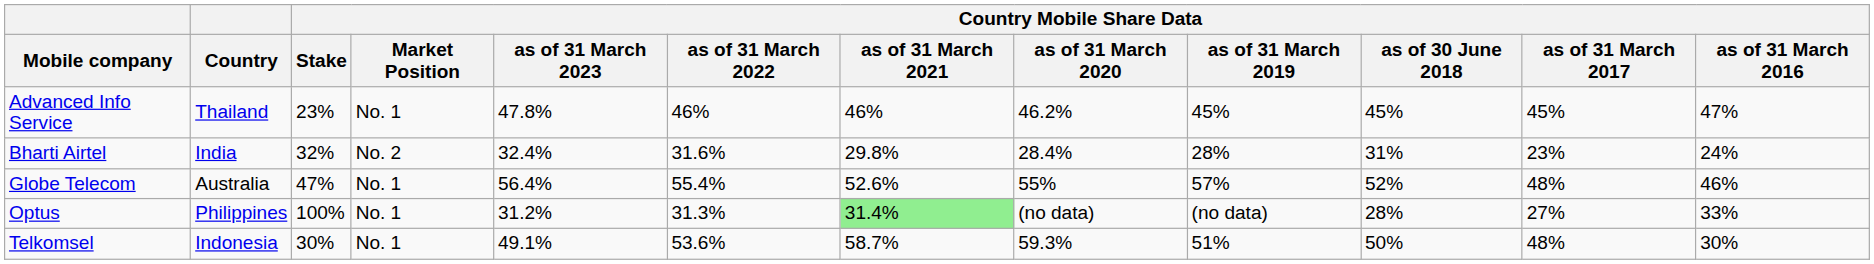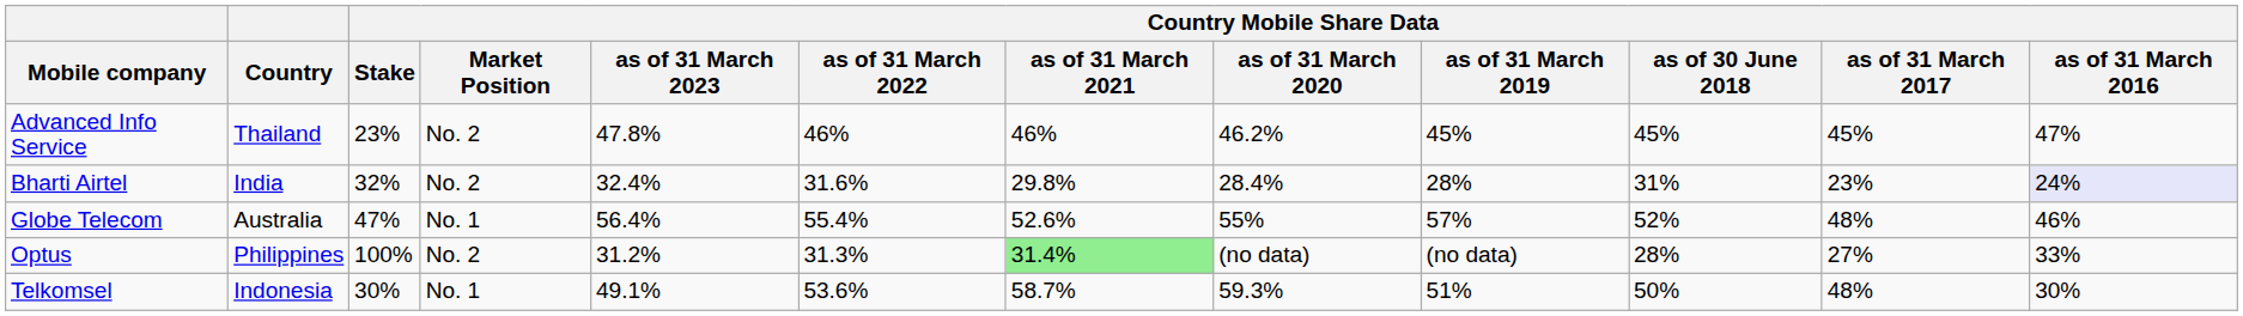Advanced Info Service | Country Mobile Share Data / Market Position: No. 1 -> No. 2
Bharti Airtel | Country Mobile Share Data / as of 31 March 2016: no background -> lavender background
Optus | Country Mobile Share Data / Market Position: No. 1 -> No. 2
